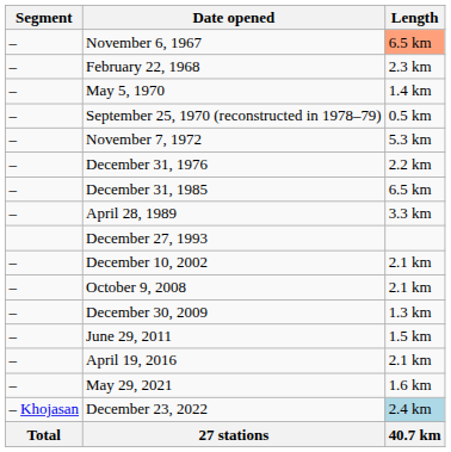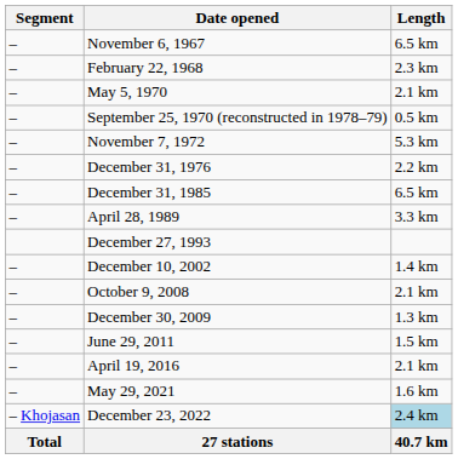November 6, 1967 | Length: lightsalmon background -> no background
May 5, 1970 | Length: 1.4 km -> 2.1 km
December 10, 2002 | Length: 2.1 km -> 1.4 km
